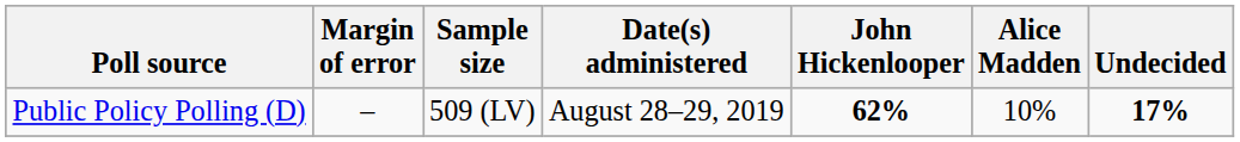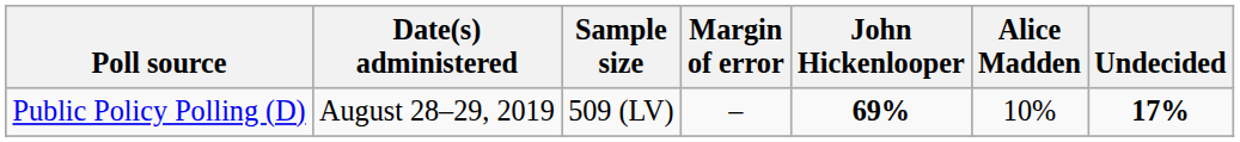columns swapped: Date(s) administered <-> Margin of error
Public Policy Polling (D) | John Hickenlooper: 62% -> 69%
